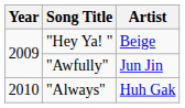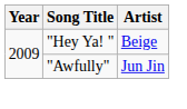- row: 2010 | "Always" | Huh Gak
